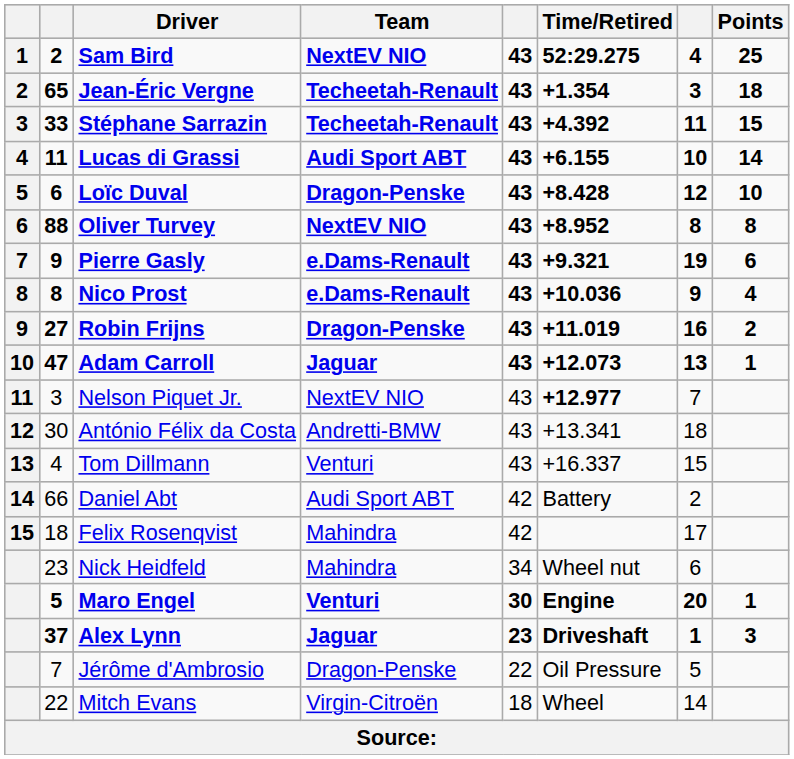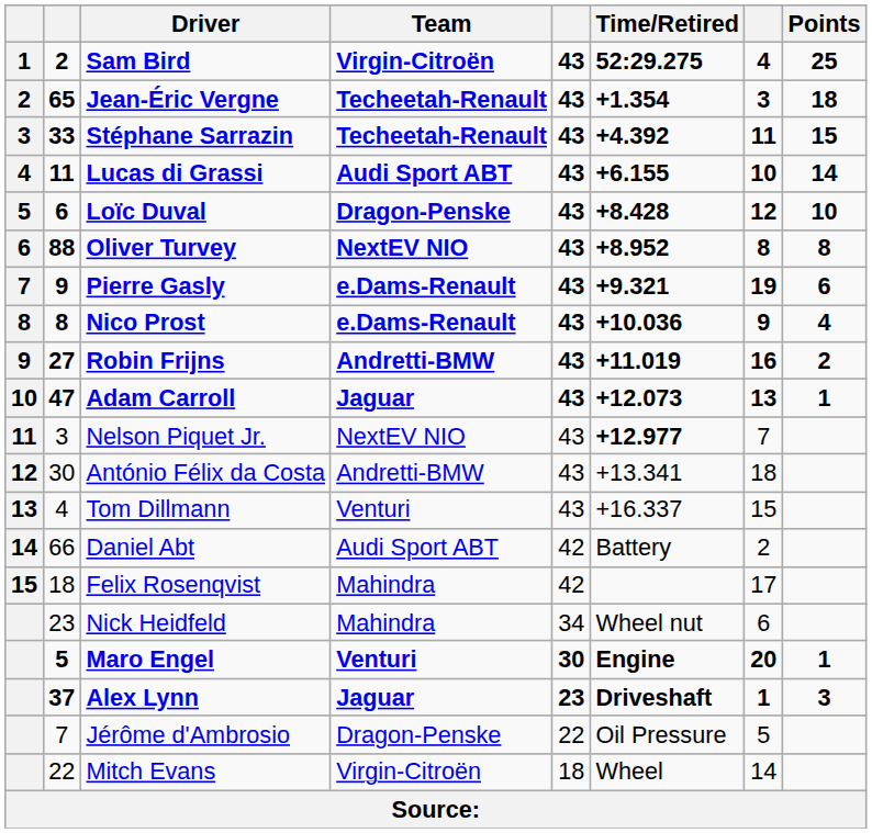Sam Bird | Team: NextEV NIO -> Virgin-Citroën
Robin Frijns | Team: Dragon-Penske -> Andretti-BMW
